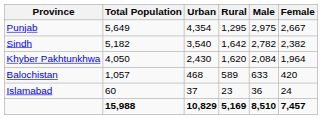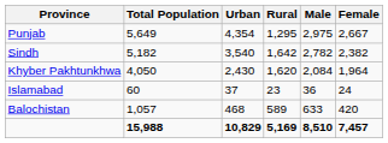rows swapped: Balochistan <-> Islamabad
